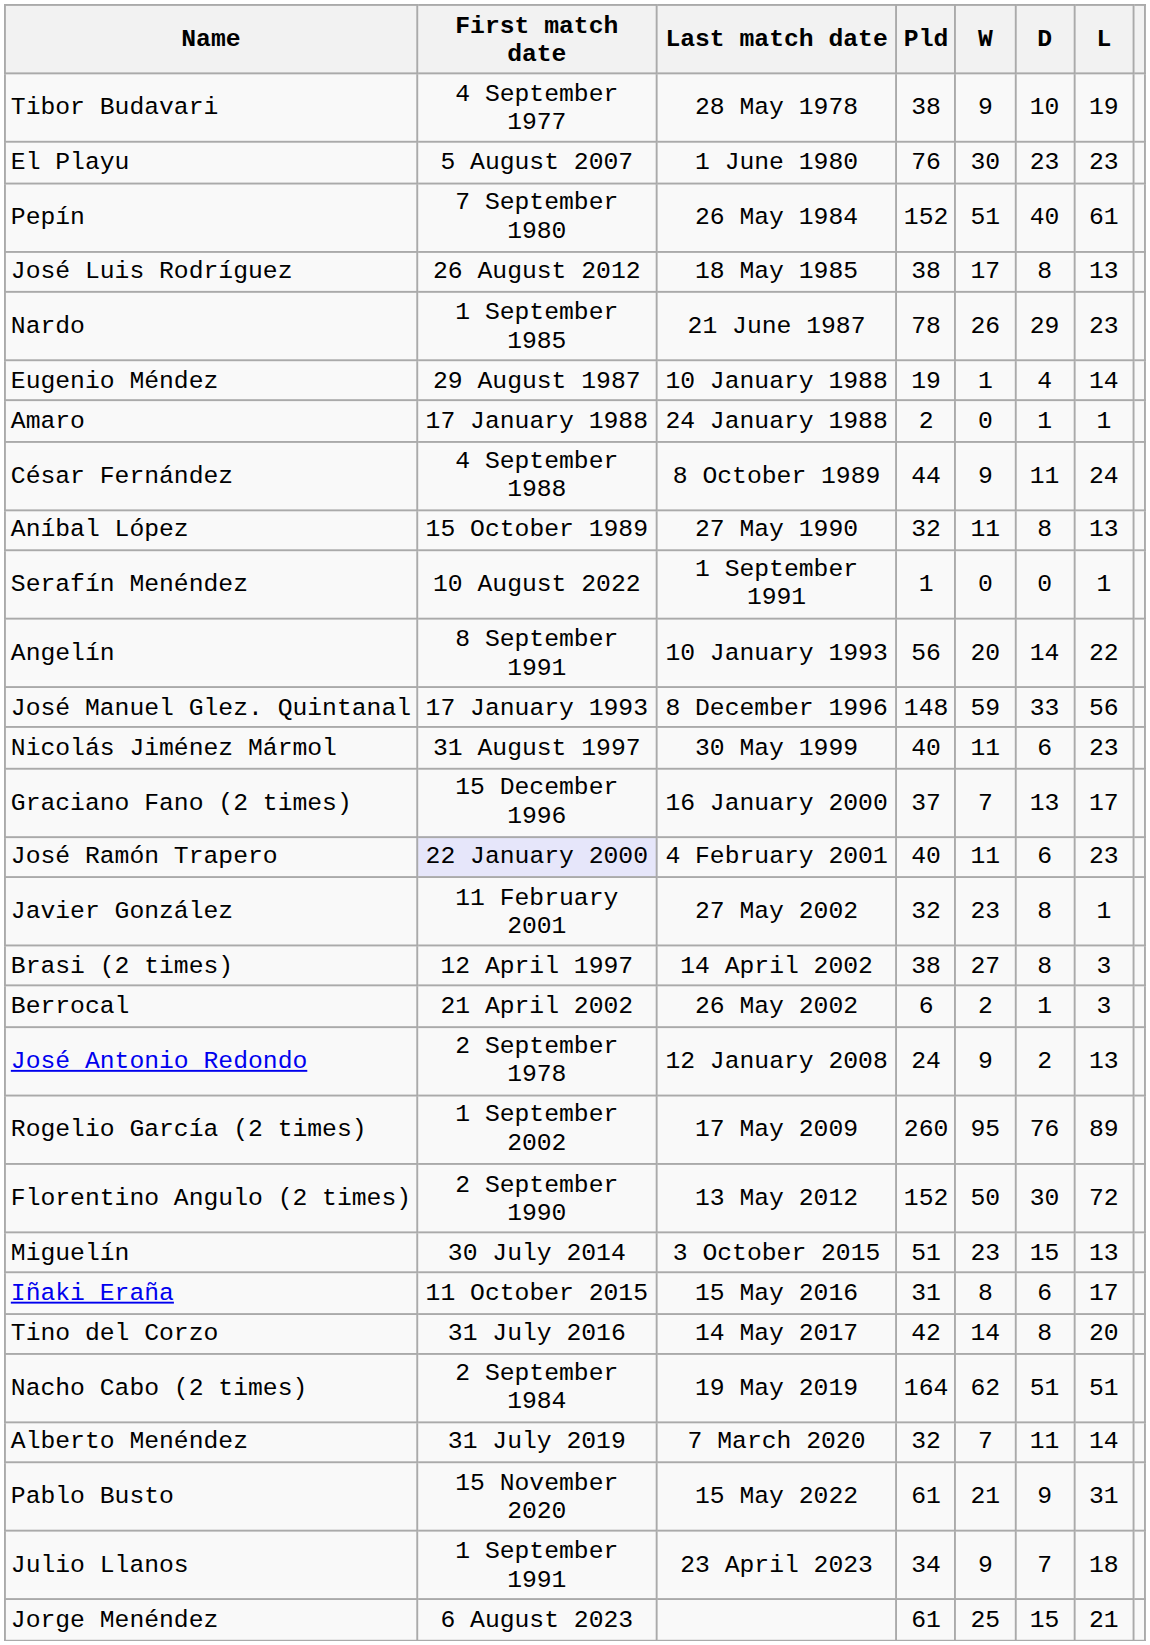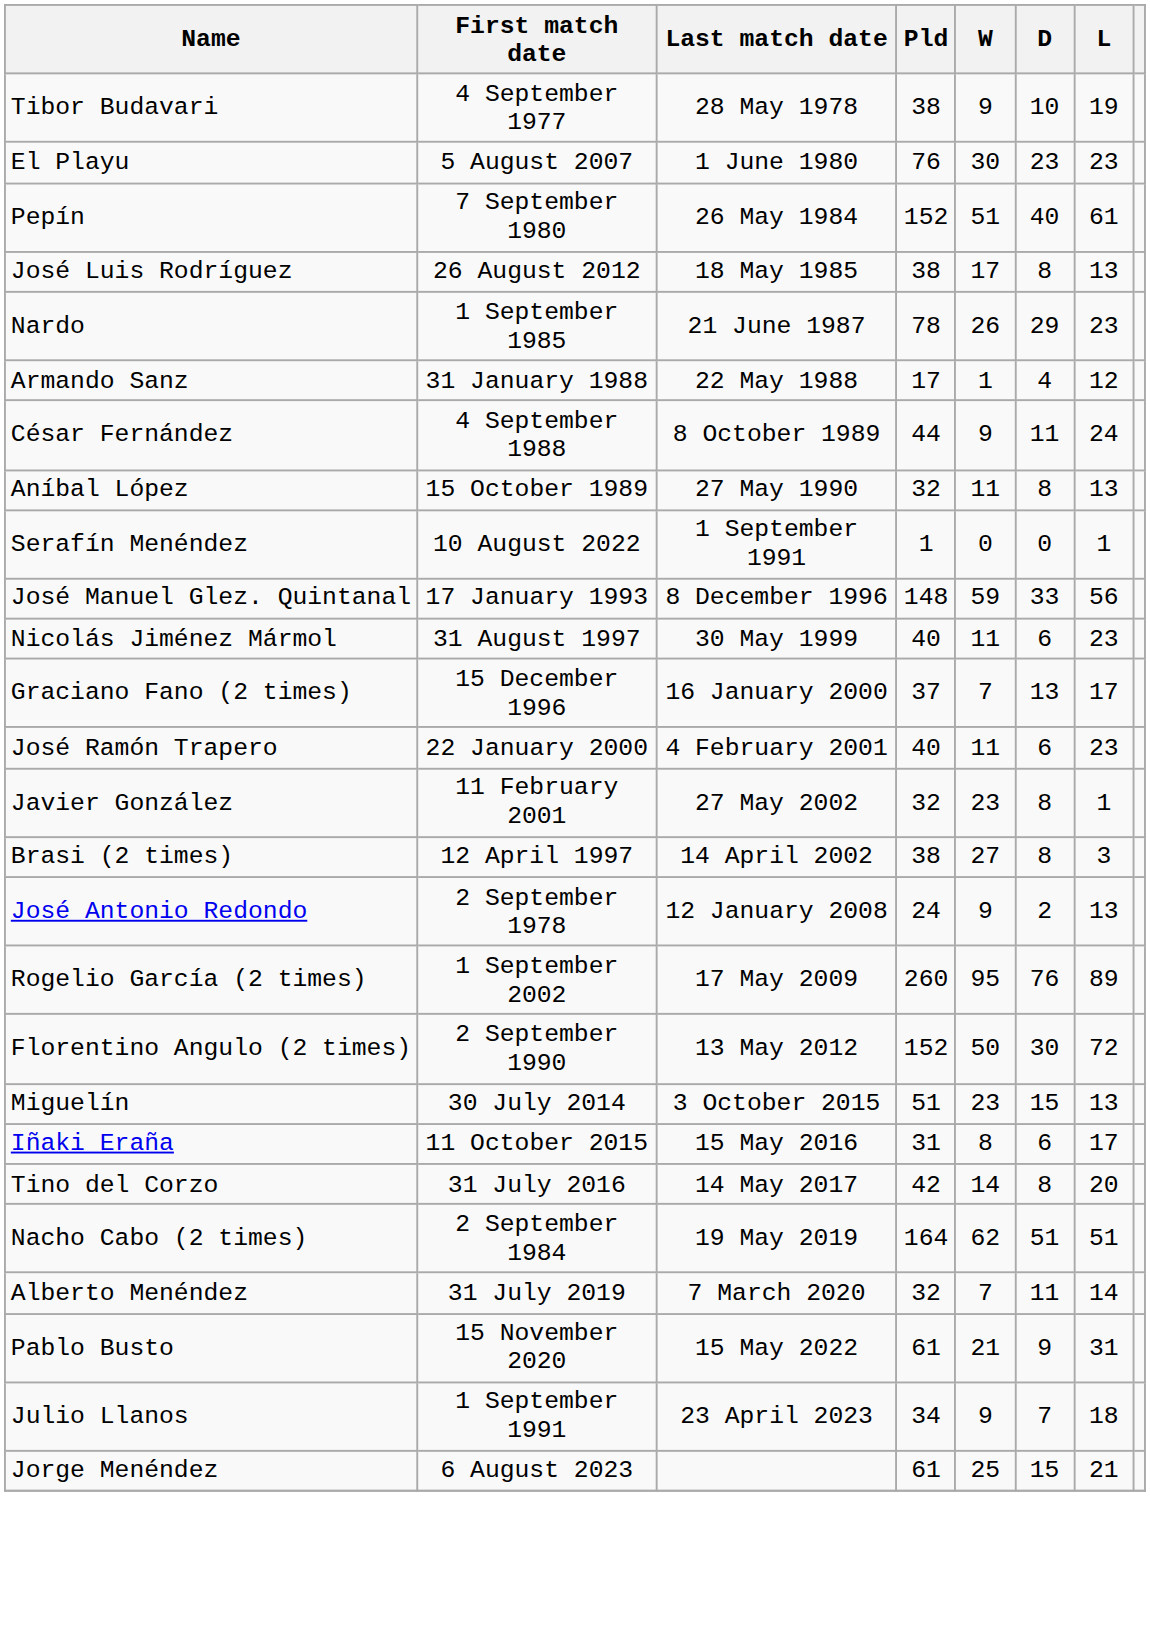- row: Eugenio Méndez | 29 August 1987 | 10 January 1988 | 19 | 1 | 4 | 14
- row: Amaro | 17 January 1988 | 24 January 1988 | 2 | 0 | 1 | 1
+ row: Armando Sanz | 31 January 1988 | 22 May 1988 | 17 | 1 | 4 | 12
- row: Angelín | 8 September 1991 | 10 January 1993 | 56 | 20 | 14 | 22
José Ramón Trapero | First match date: lavender background -> no background
- row: Berrocal | 21 April 2002 | 26 May 2002 | 6 | 2 | 1 | 3
